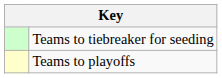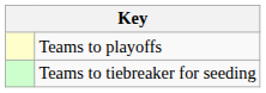rows swapped: Teams to playoffs <-> Teams to tiebreaker for seeding
